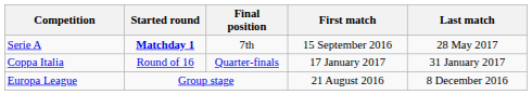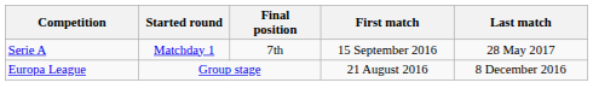Serie A | Started round: bold -> normal
- row: Coppa Italia | Round of 16 | Quarter-finals | 17 January 2017 | 31 January 2017
